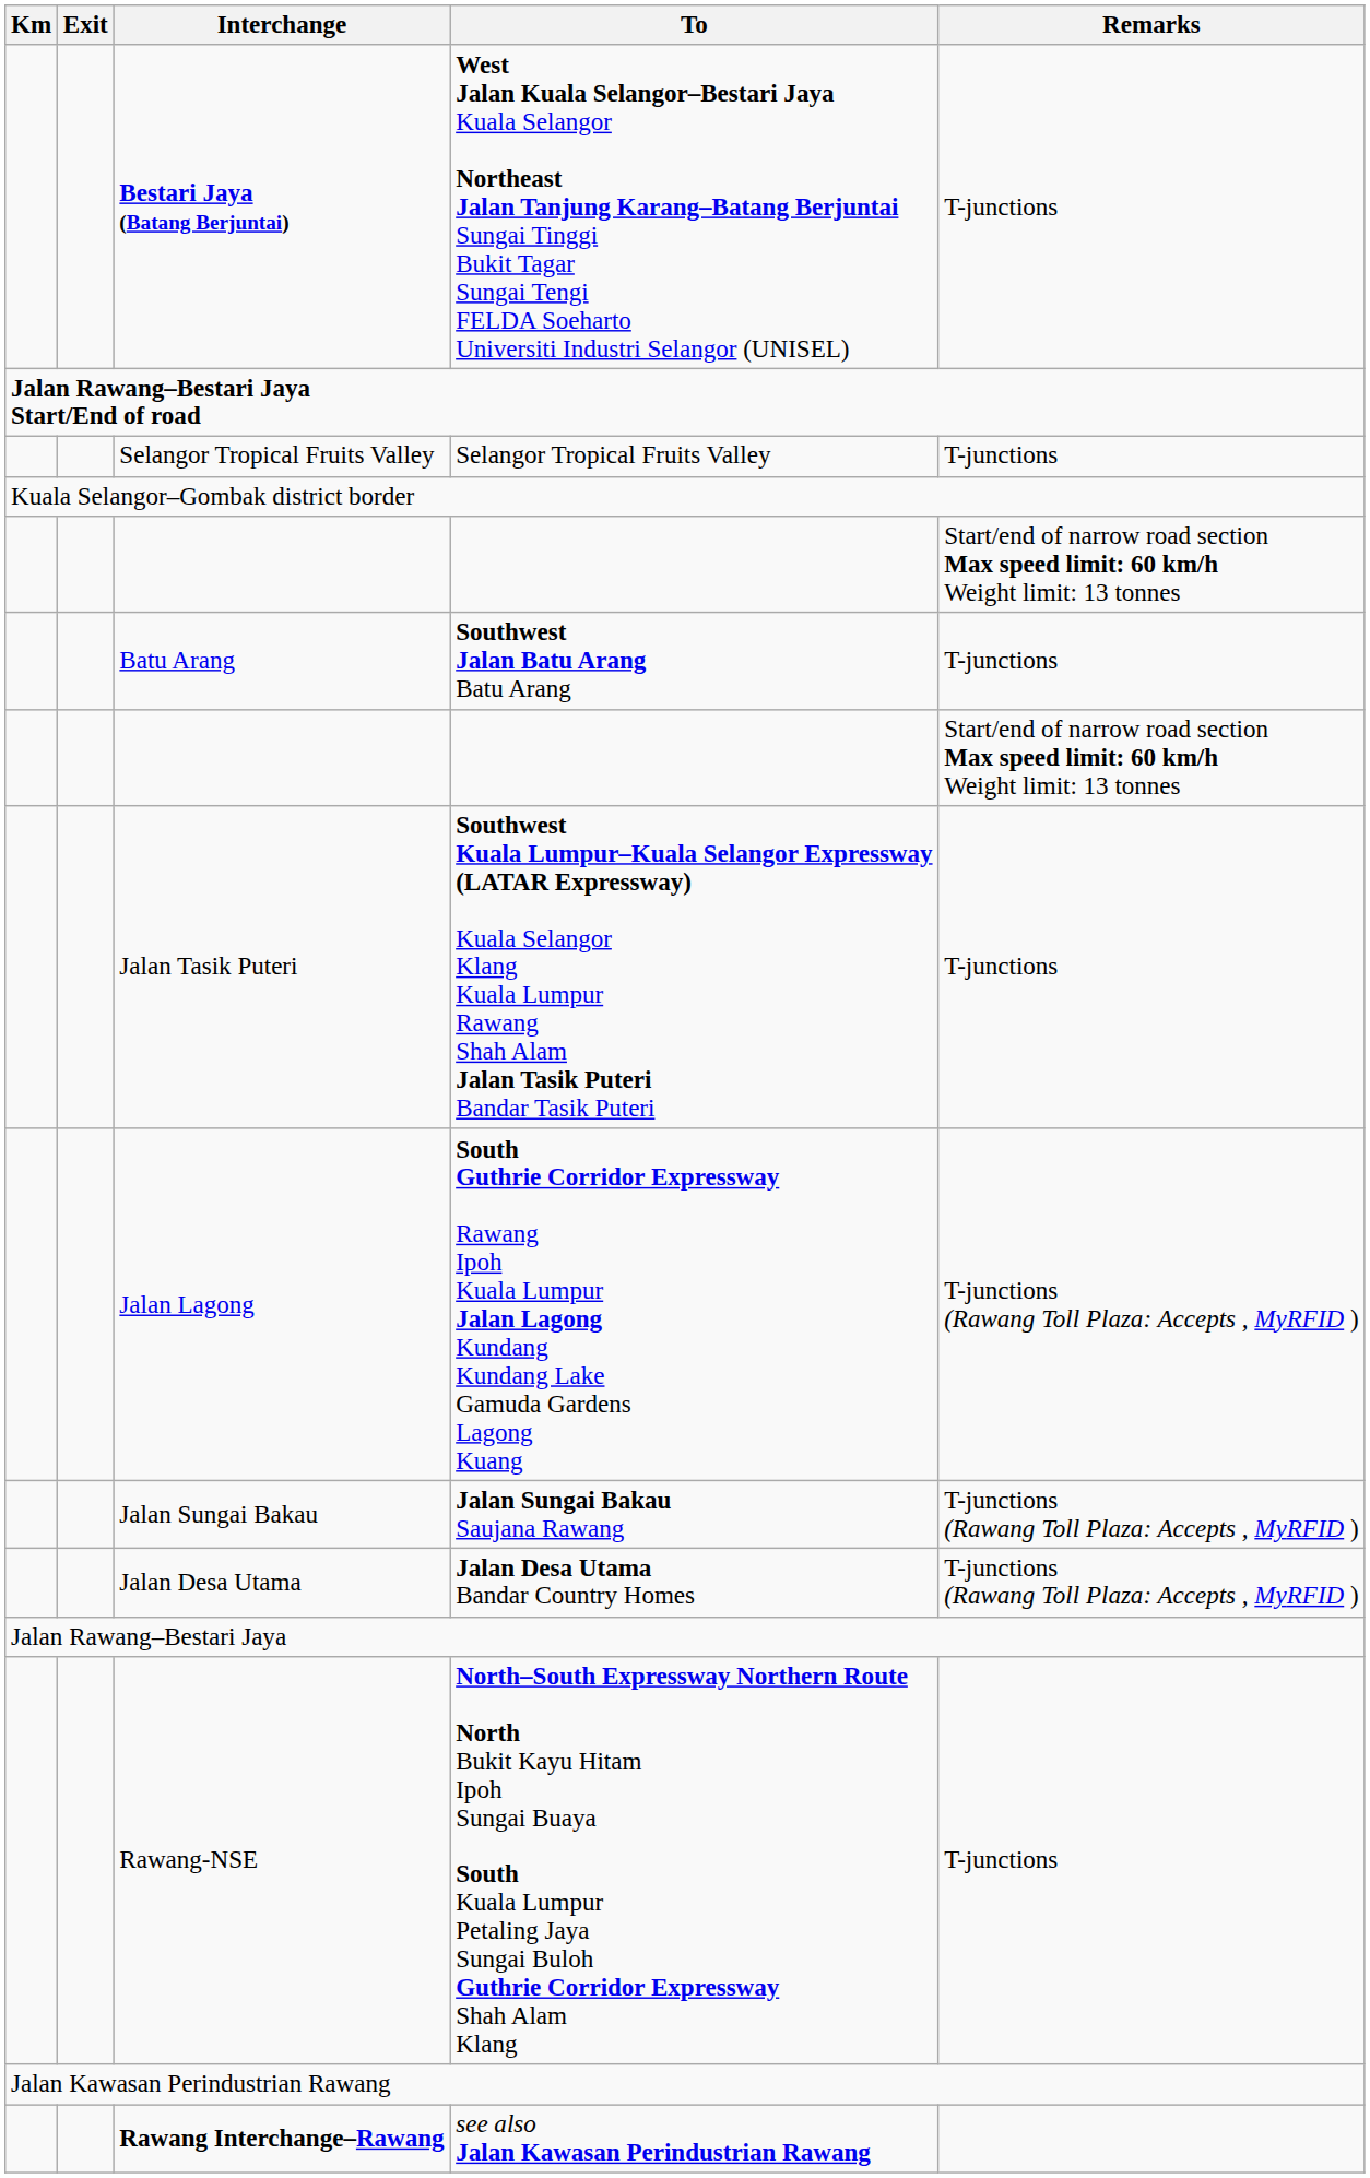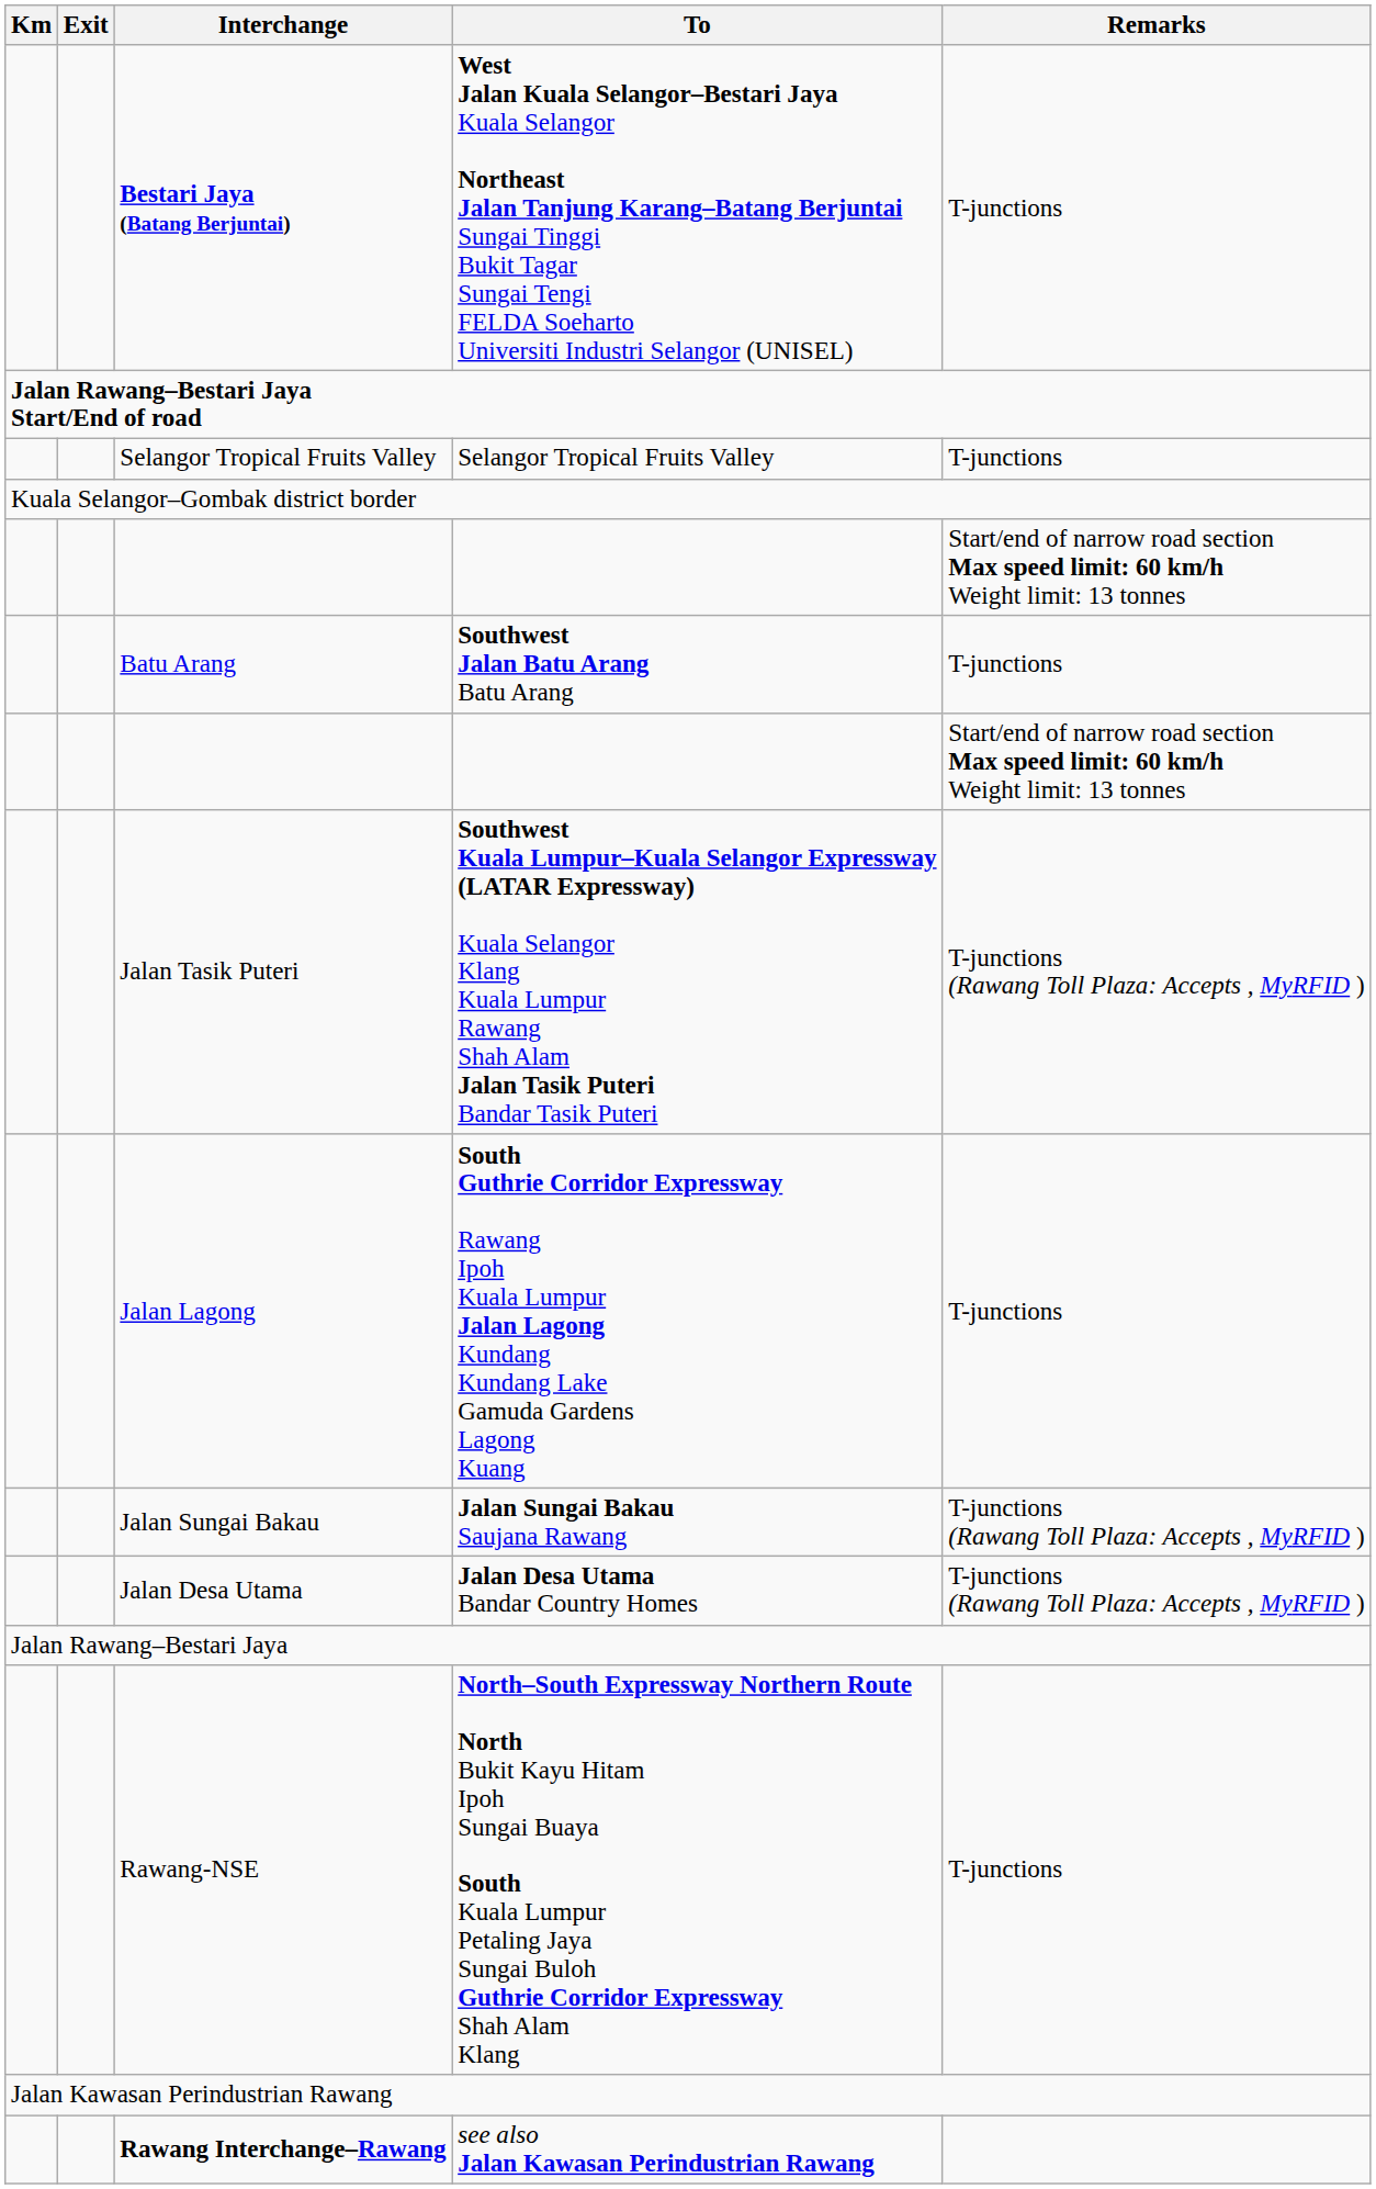Jalan Tasik Puteri | Remarks: T-junctions -> T-junctions (Rawang Toll Plaza: Accepts , MyRFID )
Jalan Lagong | Remarks: T-junctions (Rawang Toll Plaza: Accepts , MyRFID ) -> T-junctions
